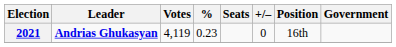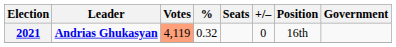2021 | Votes: no background -> lightsalmon background
2021 | %: 0.23 -> 0.32
